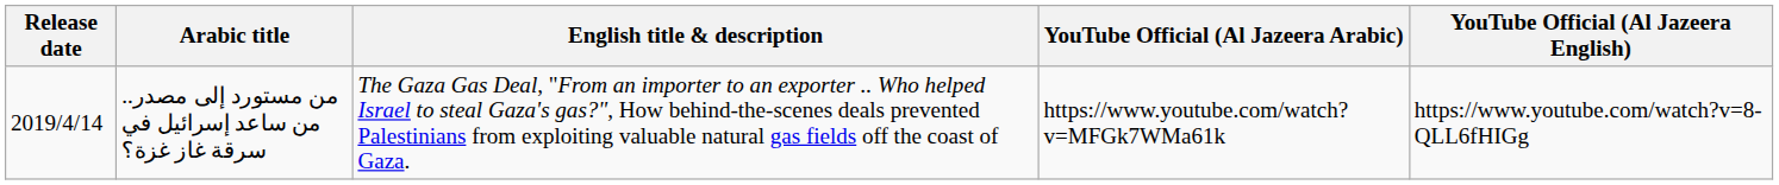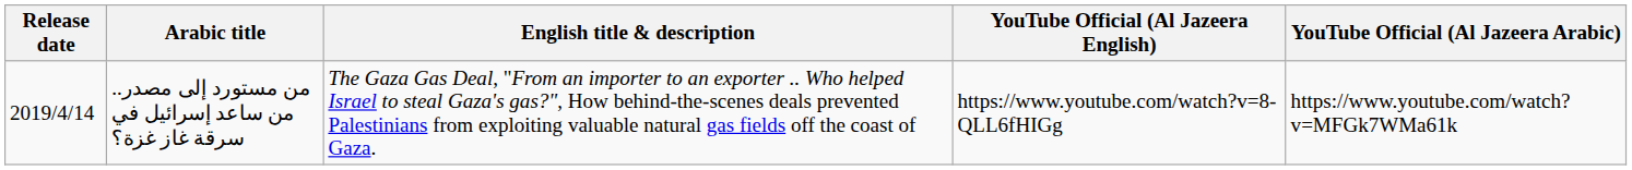columns swapped: YouTube Official (Al Jazeera English) <-> YouTube Official (Al Jazeera Arabic)
